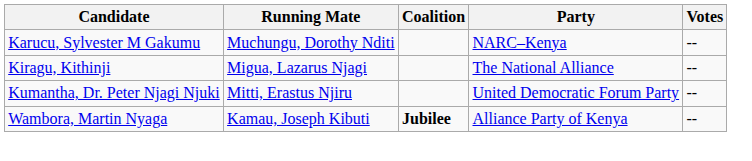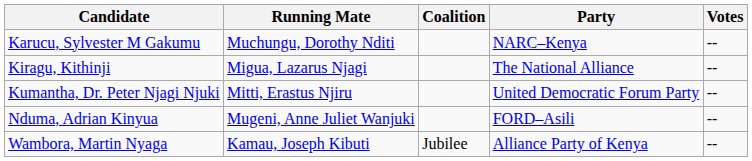+ row: Nduma, Adrian Kinyua | Mugeni, Anne Juliet Wanjuki | FORD–Asili | --
Wambora, Martin Nyaga | Coalition: bold -> normal
